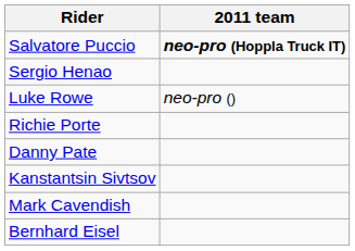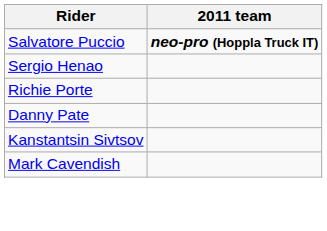- row: Luke Rowe | neo-pro ()
- row: Bernhard Eisel
